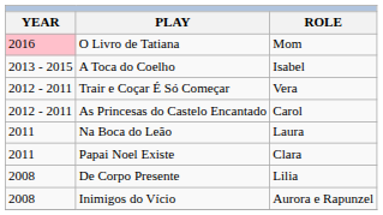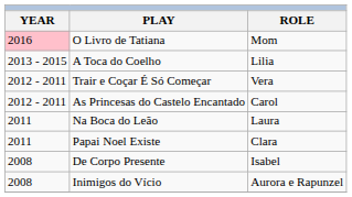A Toca do Coelho | ROLE: Isabel -> Lilia
De Corpo Presente | ROLE: Lilia -> Isabel
